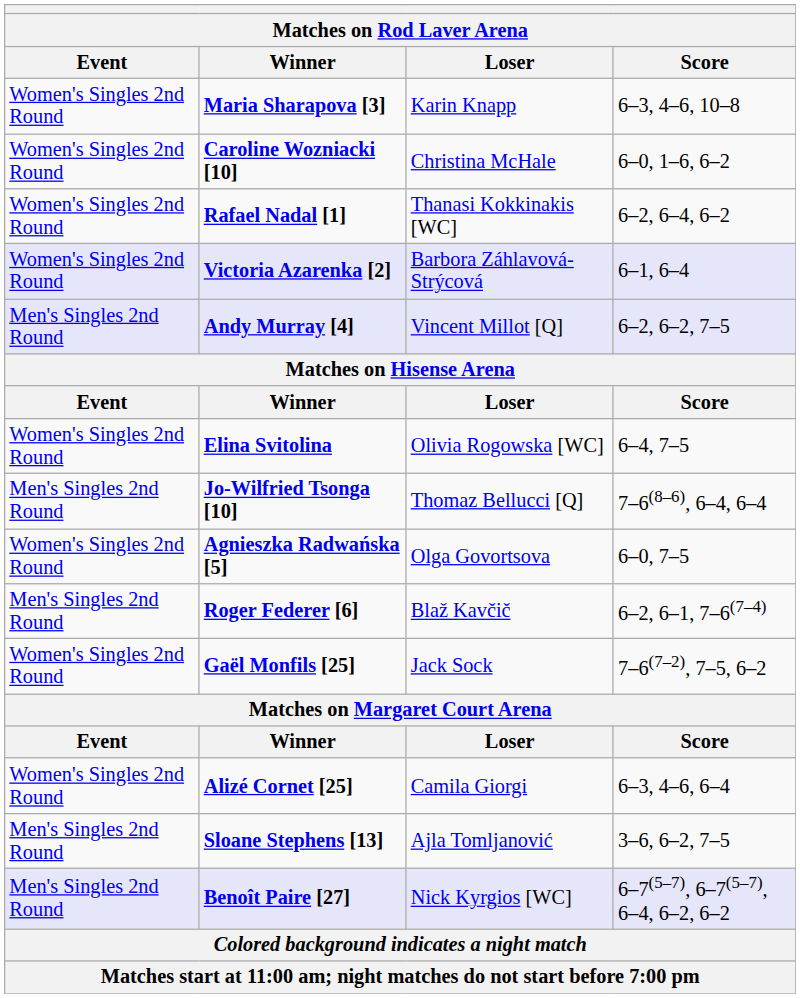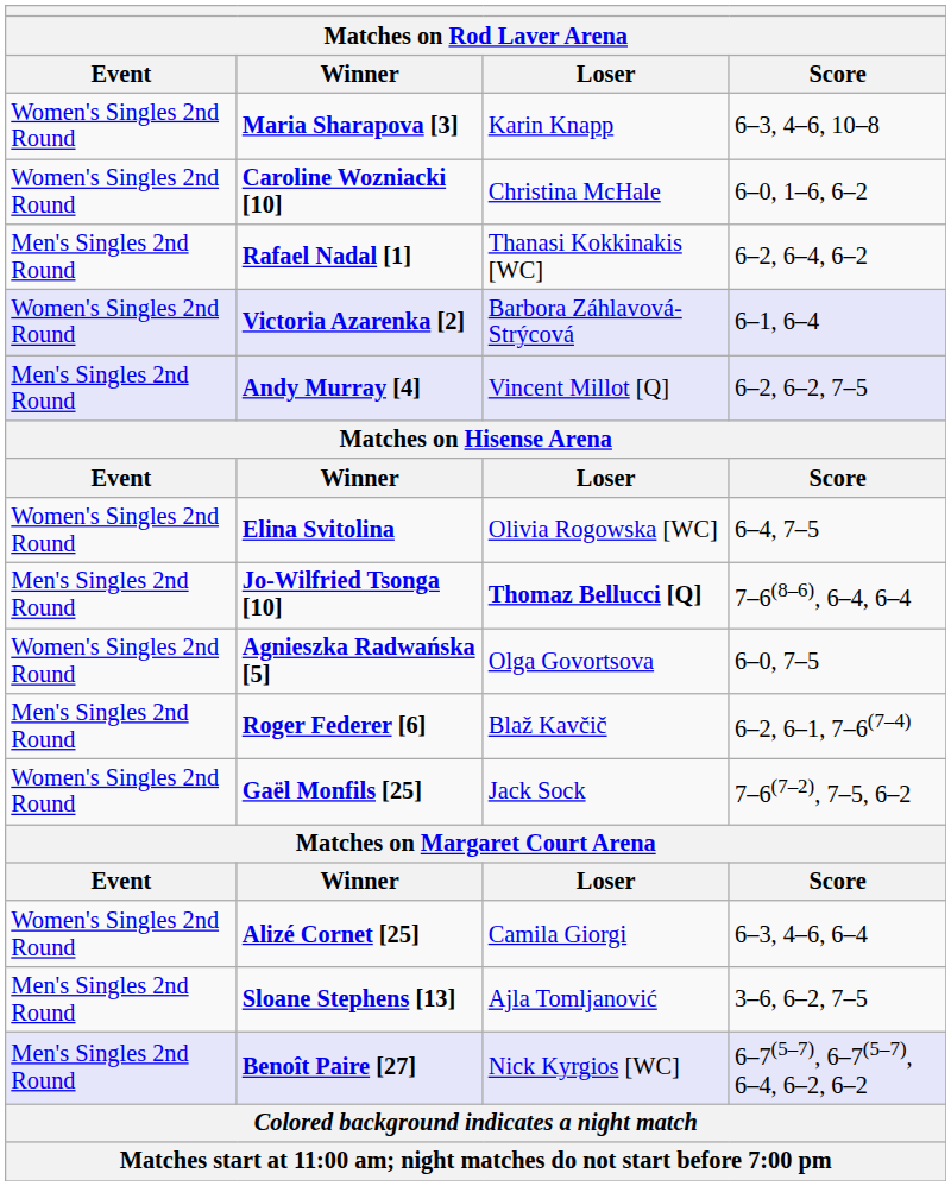Rafael Nadal [1] | Event: Women's Singles 2nd Round -> Men's Singles 2nd Round
Jo-Wilfried Tsonga [10] | Loser: normal -> bold
